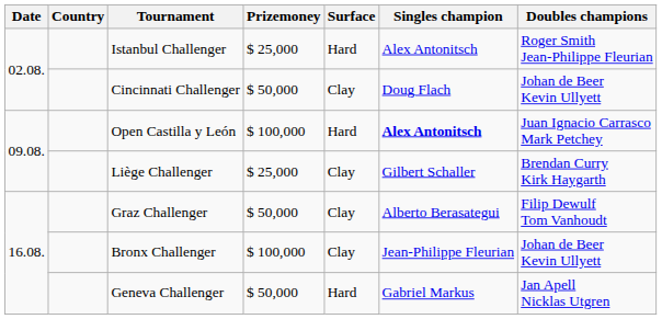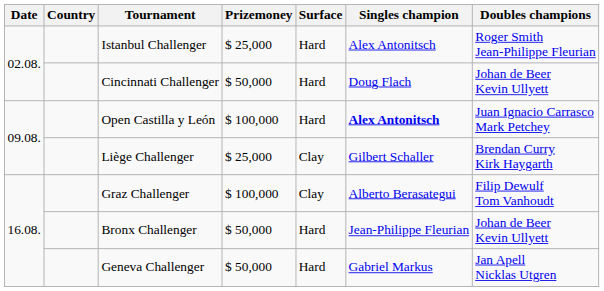Cincinnati Challenger | Surface: Clay -> Hard
Graz Challenger | Prizemoney: $ 50,000 -> $ 100,000
Bronx Challenger | Prizemoney: $ 100,000 -> $ 50,000
Bronx Challenger | Surface: Clay -> Hard
